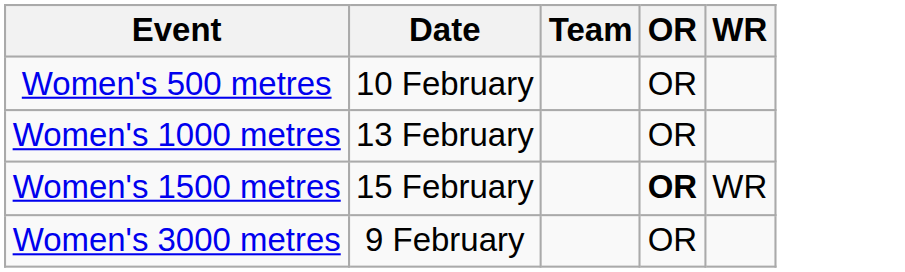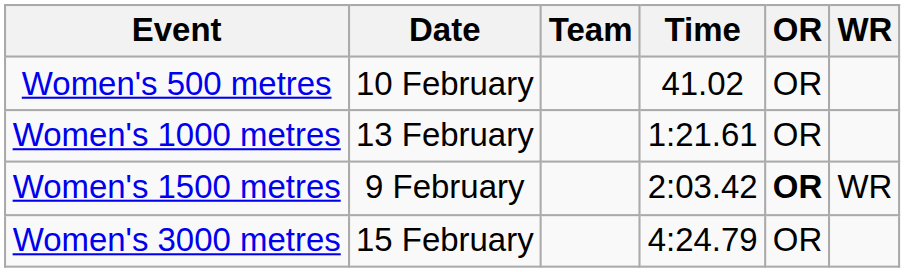+ column: Time | 41.02 | 1:21.61 | 2:03.42 | 4:24.79
Women's 1500 metres | Date: 15 February -> 9 February
Women's 3000 metres | Date: 9 February -> 15 February
